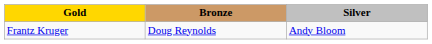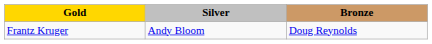columns swapped: Silver <-> Bronze
